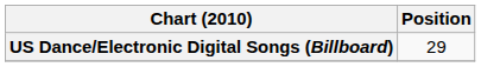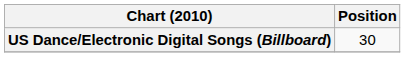US Dance/Electronic Digital Songs (Billboard) | Position: 29 -> 30
